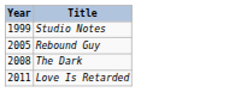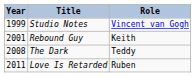+ column: Role | Vincent van Gogh | Keith | Teddy | Ruben
Rebound Guy | Year: 2005 -> 2001
